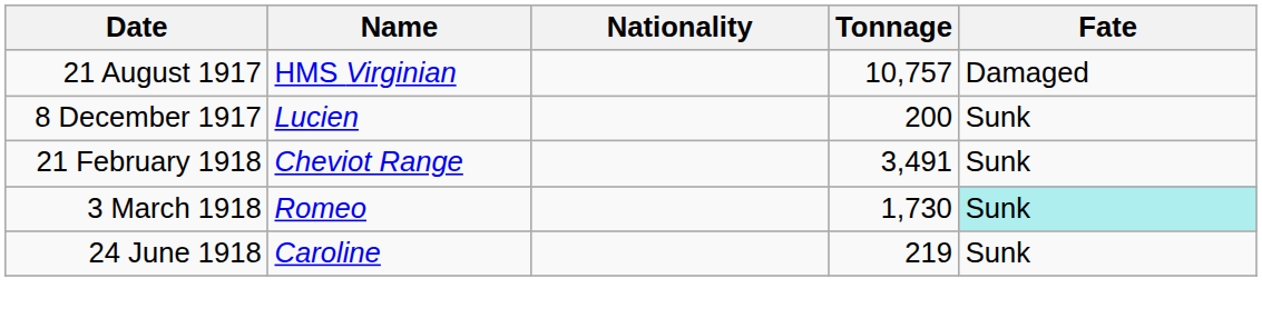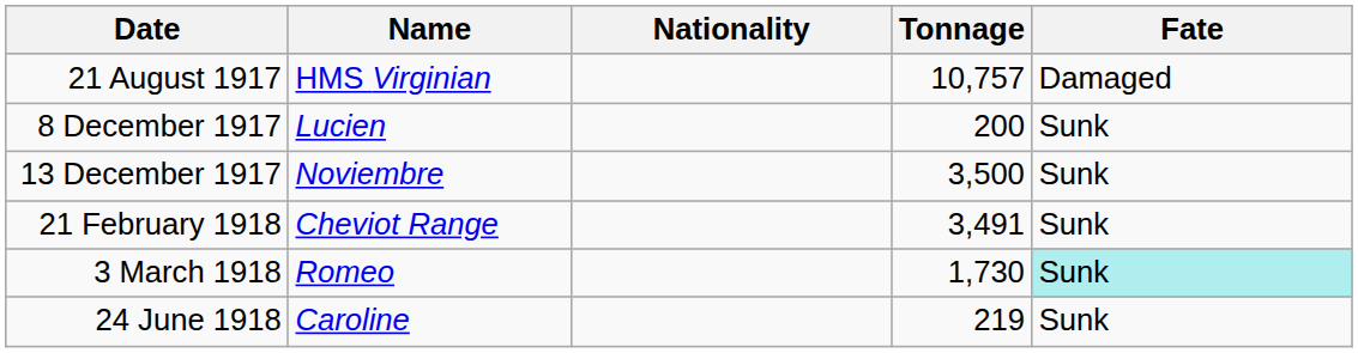+ row: 13 December 1917 | Noviembre | 3,500 | Sunk
